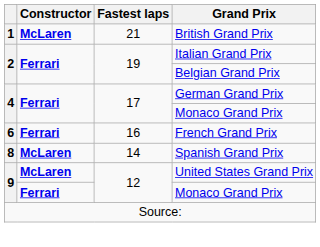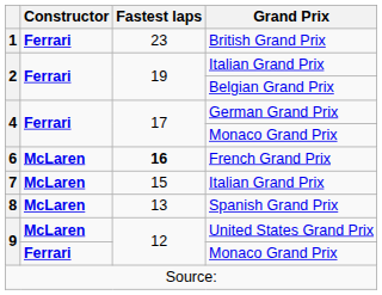British Grand Prix | Constructor: McLaren -> Ferrari
British Grand Prix | Fastest laps: 21 -> 23
French Grand Prix | Constructor: Ferrari -> McLaren
French Grand Prix | Fastest laps: normal -> bold
+ row: 7 | McLaren | 15 | Italian Grand Prix
Spanish Grand Prix | Fastest laps: 14 -> 13
